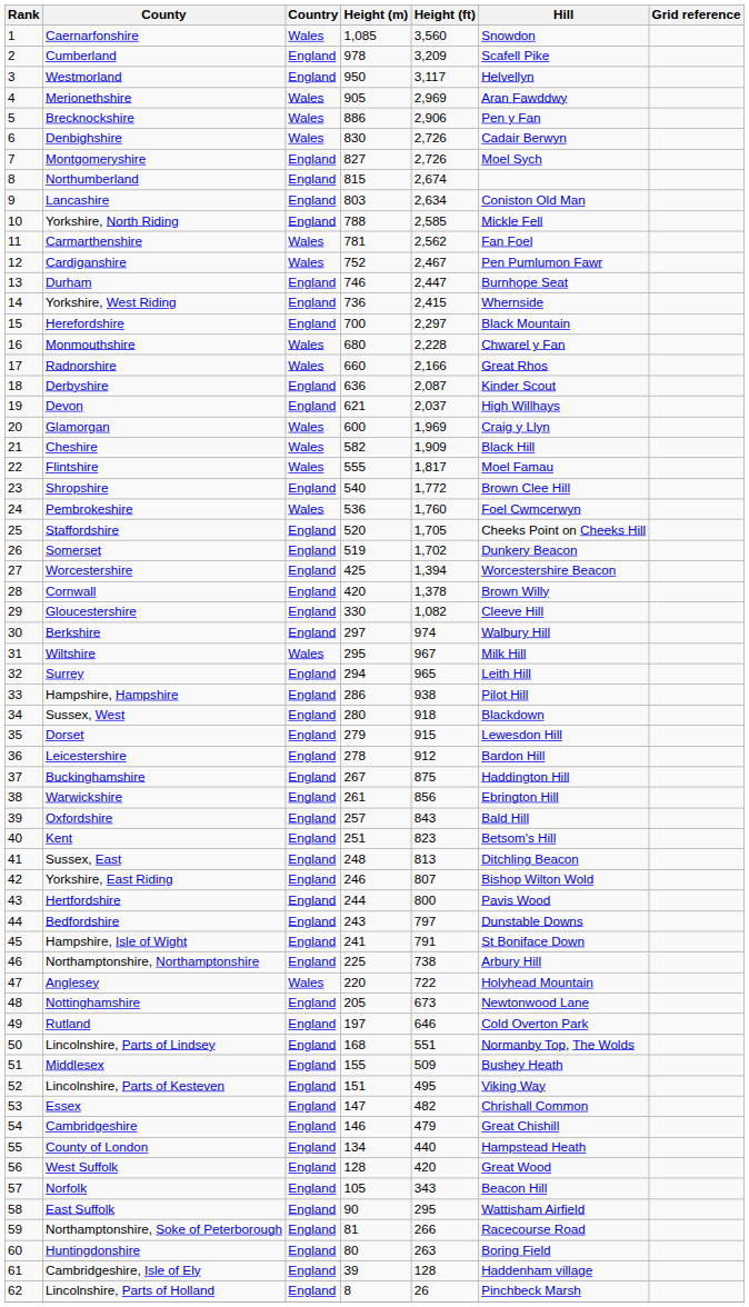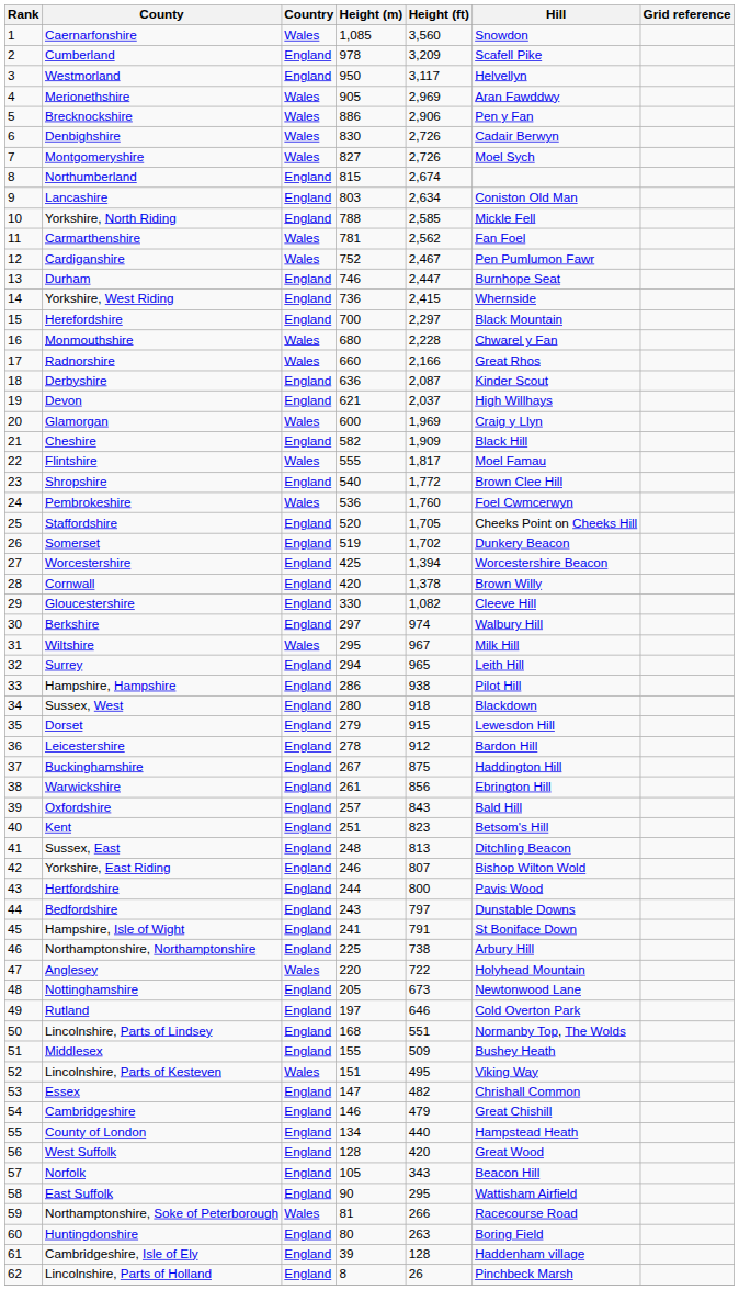Montgomeryshire | Country: England -> Wales
Cheshire | Country: Wales -> England
Lincolnshire, Parts of Kesteven | Country: England -> Wales
Northamptonshire, Soke of Peterborough | Country: England -> Wales
